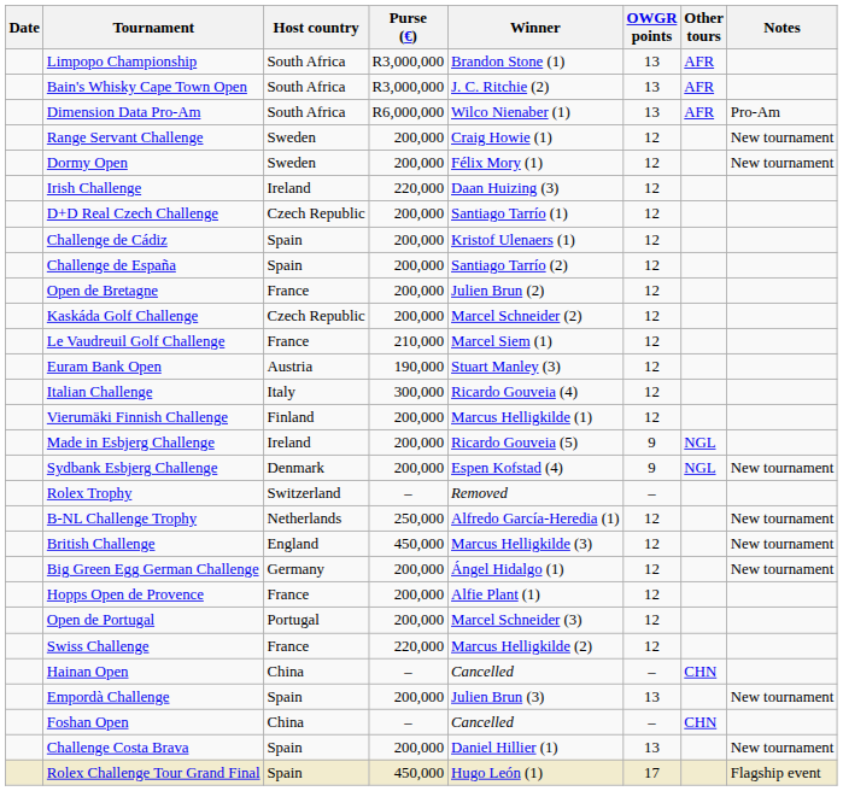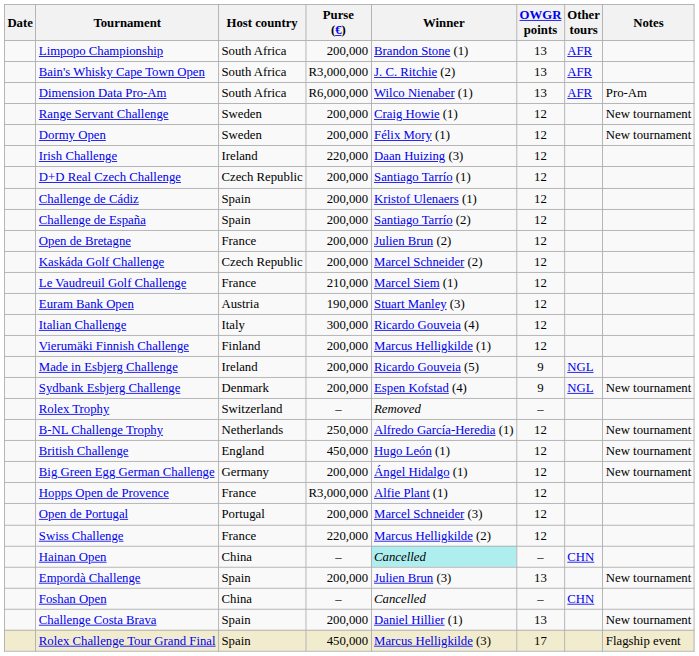Limpopo Championship | Purse (€): R3,000,000 -> 200,000
British Challenge | Winner: Marcus Helligkilde (3) -> Hugo León (1)
Hopps Open de Provence | Purse (€): 200,000 -> R3,000,000
Hainan Open | Winner: no background -> paleturquoise background
Rolex Challenge Tour Grand Final | Winner: Hugo León (1) -> Marcus Helligkilde (3)
